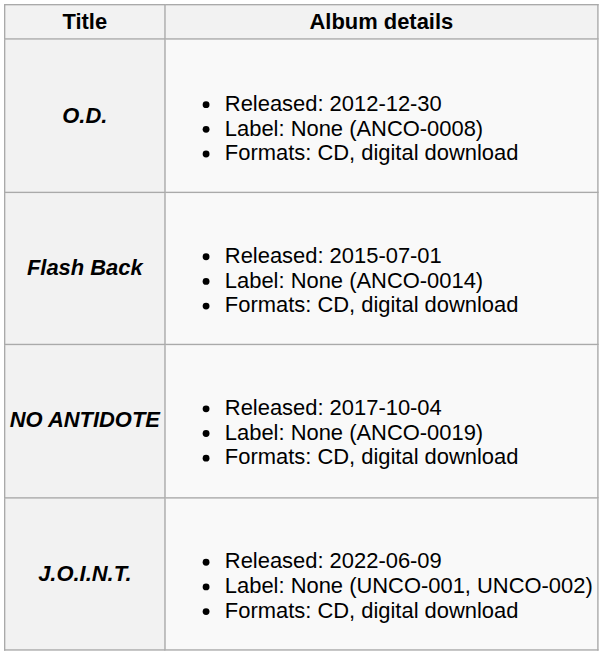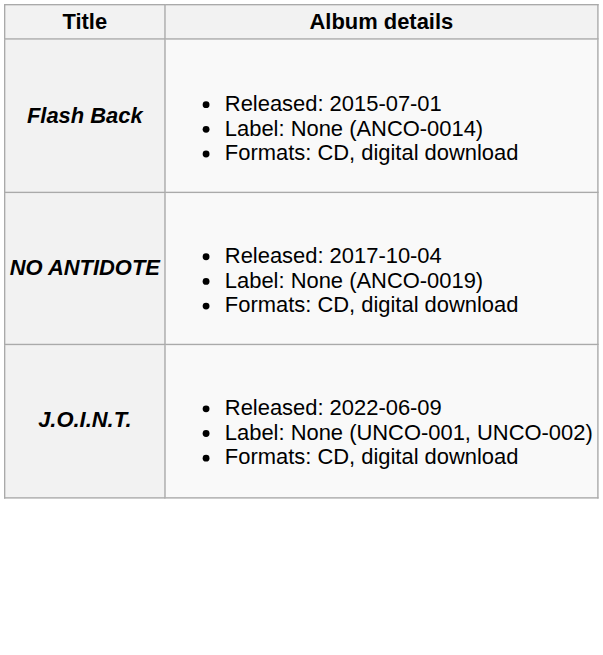- row: O.D. | Released: 2012-12-30 Label: None (ANCO-0008) Formats: CD, digital download
